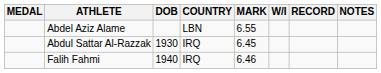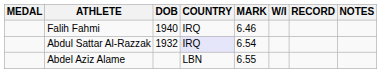rows swapped: Abdel Aziz Alame <-> Falih Fahmi
Abdul Sattar Al-Razzak | DOB: 1930 -> 1932
Abdul Sattar Al-Razzak | COUNTRY: no background -> lavender background
Abdul Sattar Al-Razzak | MARK: 6.45 -> 6.54
